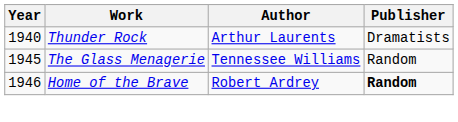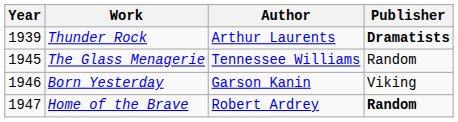Thunder Rock | Year: 1940 -> 1939
Thunder Rock | Publisher: normal -> bold
+ row: 1946 | Born Yesterday | Garson Kanin | Viking
Home of the Brave | Year: 1946 -> 1947
